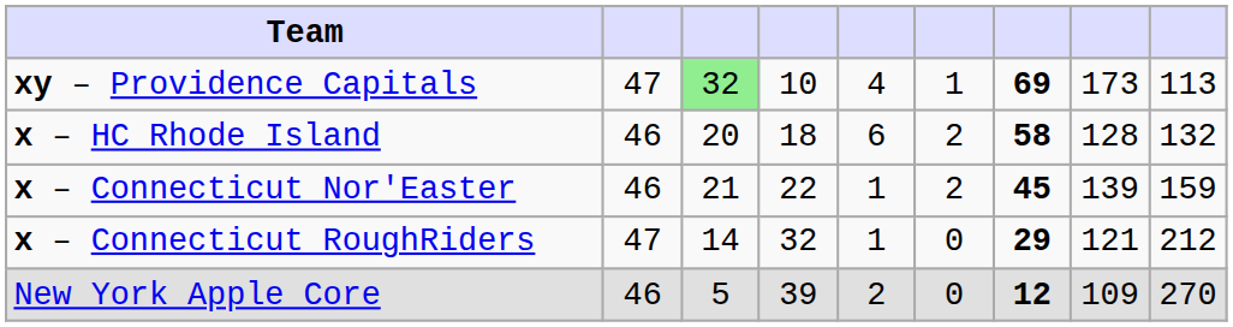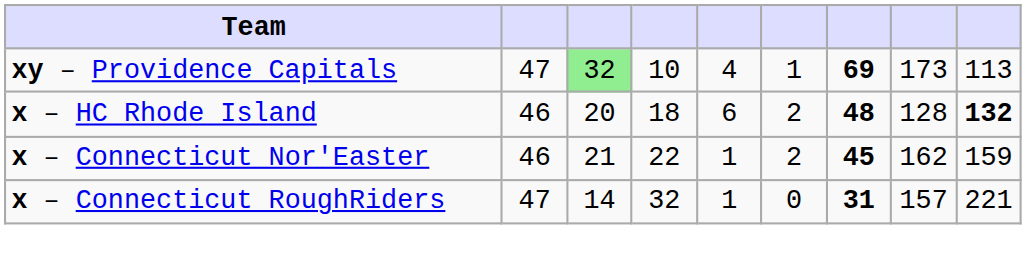x – HC Rhode Island | column 7: 58 -> 48
x – HC Rhode Island | column 9: normal -> bold
x – Connecticut Nor'Easter | column 8: 139 -> 162
x – Connecticut RoughRiders | column 7: 29 -> 31
x – Connecticut RoughRiders | column 8: 121 -> 157
x – Connecticut RoughRiders | column 9: 212 -> 221
- row: New York Apple Core | 46 | 5 | 39 | 2 | 0 | 12 | 109 | 270
